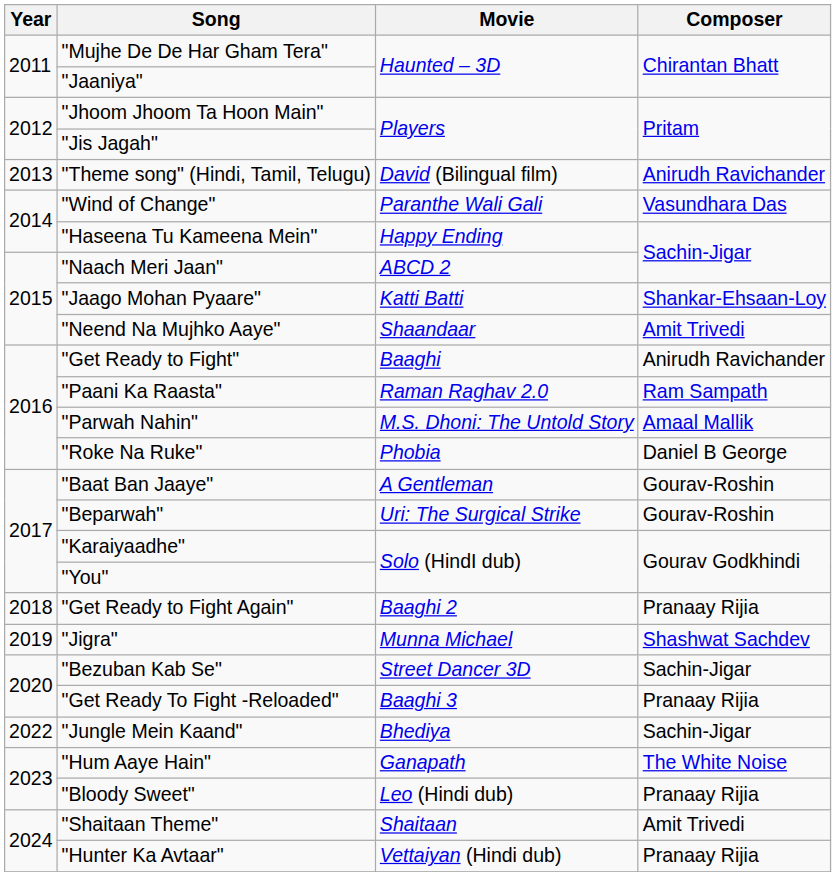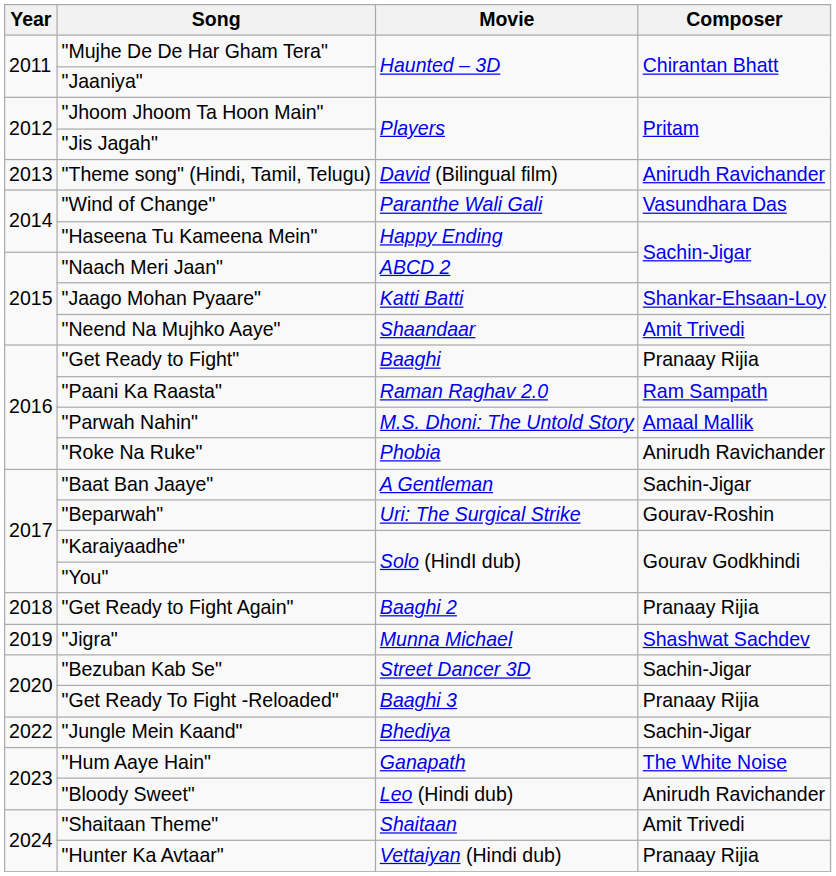"Get Ready to Fight" | Composer: Anirudh Ravichander -> Pranaay Rijia
"Roke Na Ruke" | Composer: Daniel B George -> Anirudh Ravichander
"Baat Ban Jaaye" | Composer: Gourav-Roshin -> Sachin-Jigar
"Bloody Sweet" | Composer: Pranaay Rijia -> Anirudh Ravichander
